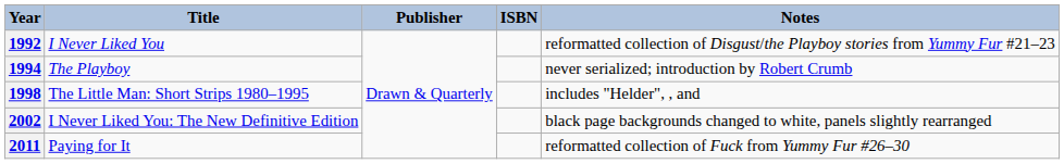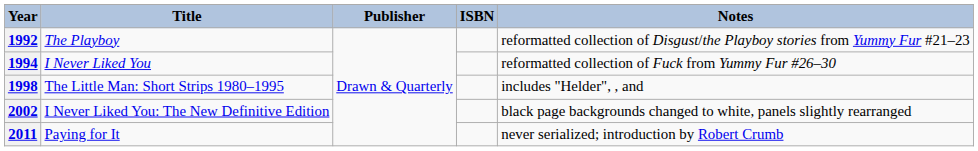1992 | Title: I Never Liked You -> The Playboy
1994 | Title: The Playboy -> I Never Liked You
1994 | Notes: never serialized; introduction by Robert Crumb -> reformatted collection of Fuck from Yummy Fur #26–30
2011 | Notes: reformatted collection of Fuck from Yummy Fur #26–30 -> never serialized; introduction by Robert Crumb
